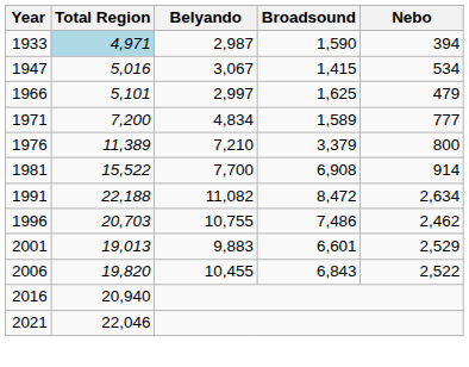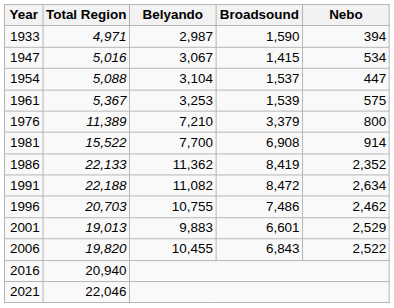1933 | Total Region: lightblue background -> no background
+ row: 1954 | 5,088 | 3,104 | 1,537 | 447
+ row: 1961 | 5,367 | 3,253 | 1,539 | 575
- row: 1966 | 5,101 | 2,997 | 1,625 | 479
- row: 1971 | 7,200 | 4,834 | 1,589 | 777
+ row: 1986 | 22,133 | 11,362 | 8,419 | 2,352
